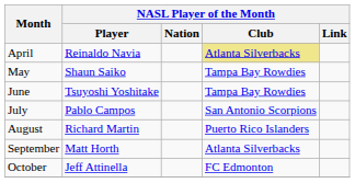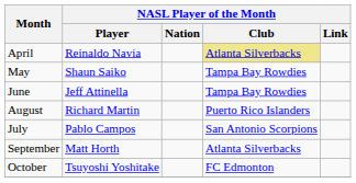June | NASL Player of the Month / Player: Tsuyoshi Yoshitake -> Jeff Attinella
rows swapped: July <-> August
October | NASL Player of the Month / Player: Jeff Attinella -> Tsuyoshi Yoshitake
